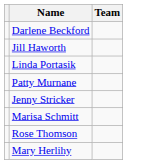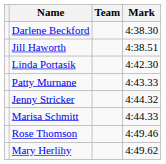+ column: Mark | 4:38.30 | 4:38.51 | 4:42.30 | 4:43.33 | 4:44.32 | 4:44.33 | 4:49.46 | 4:49.62
